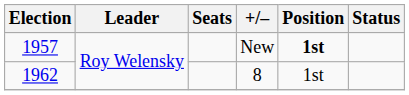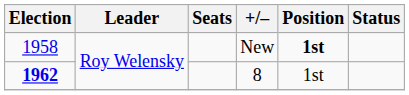New | Election: 1957 -> 1958
8 | Election: normal -> bold
